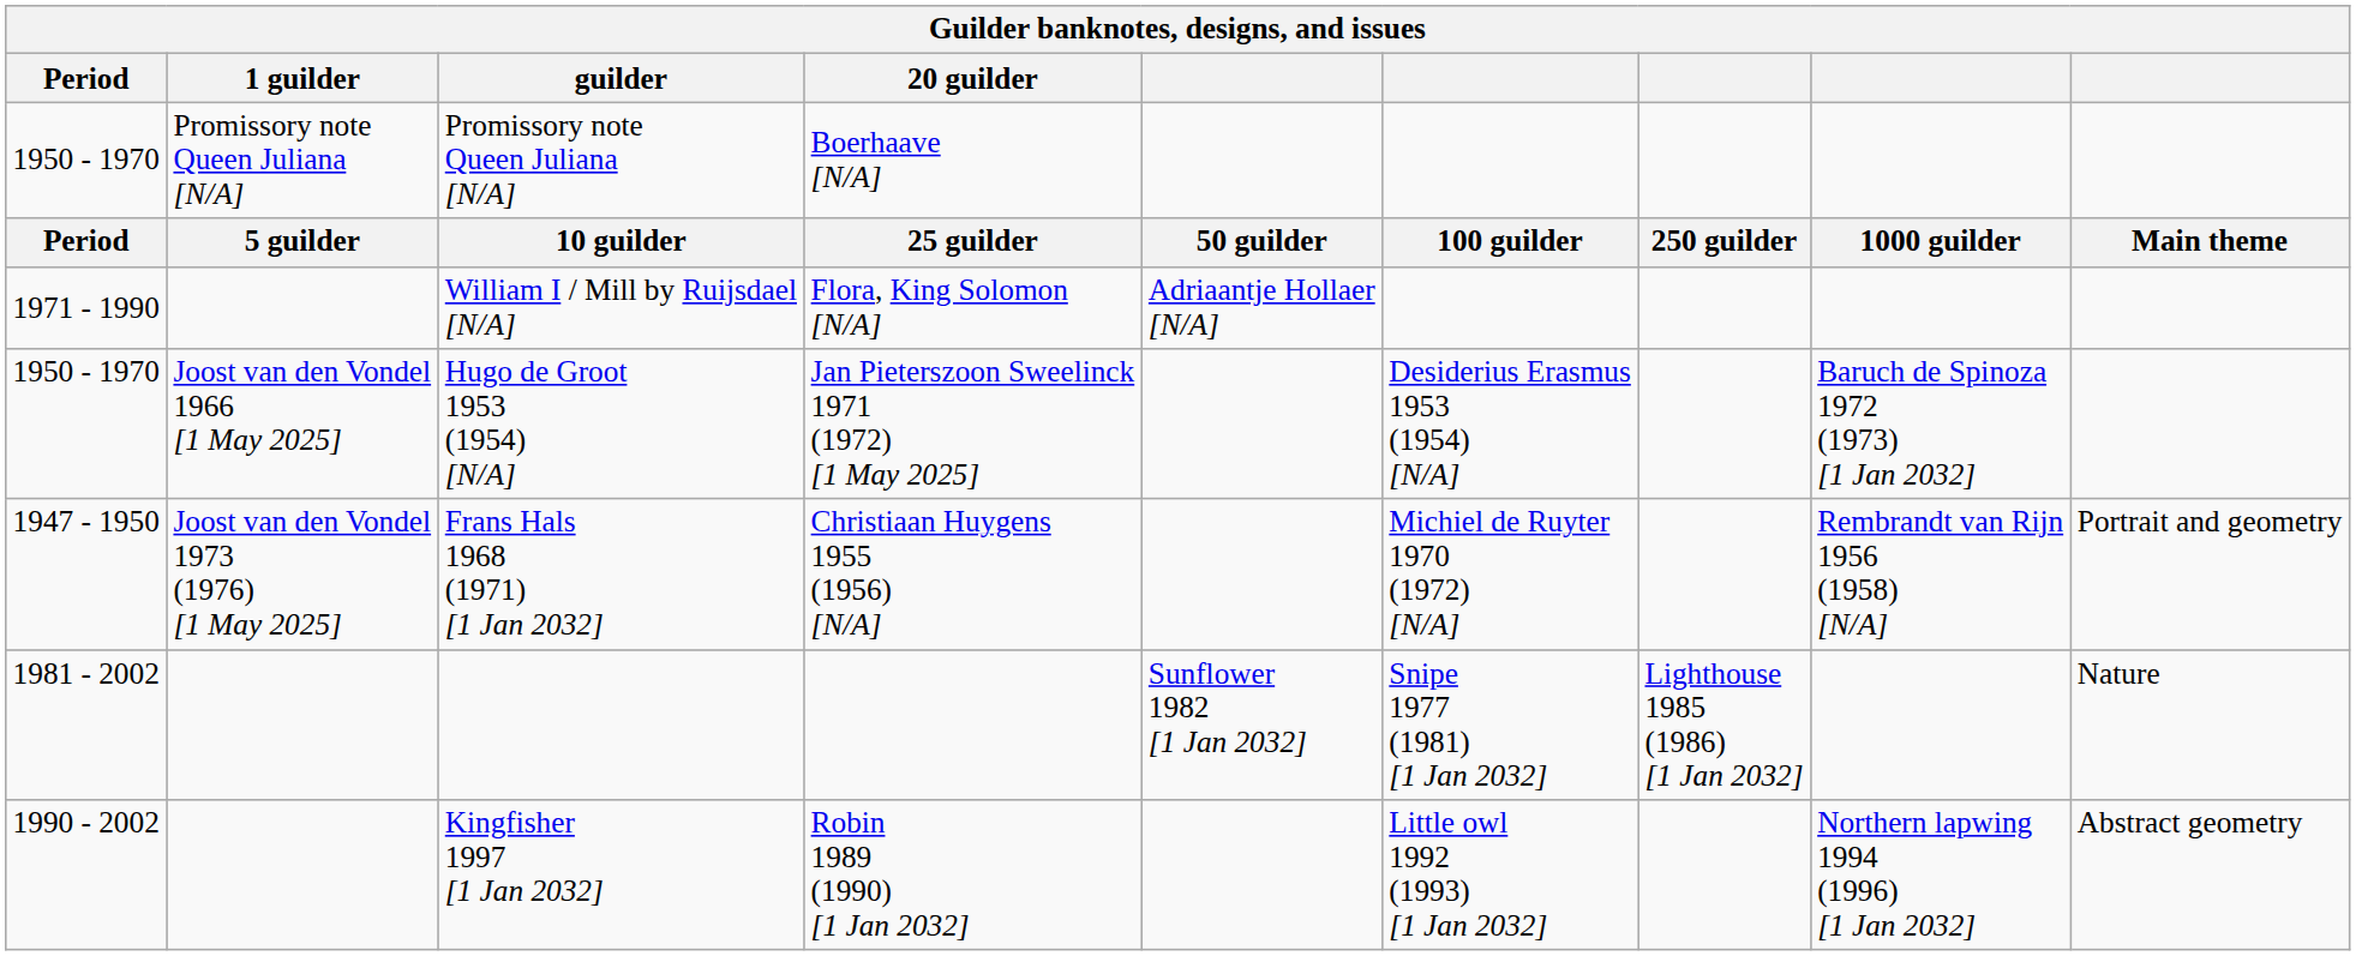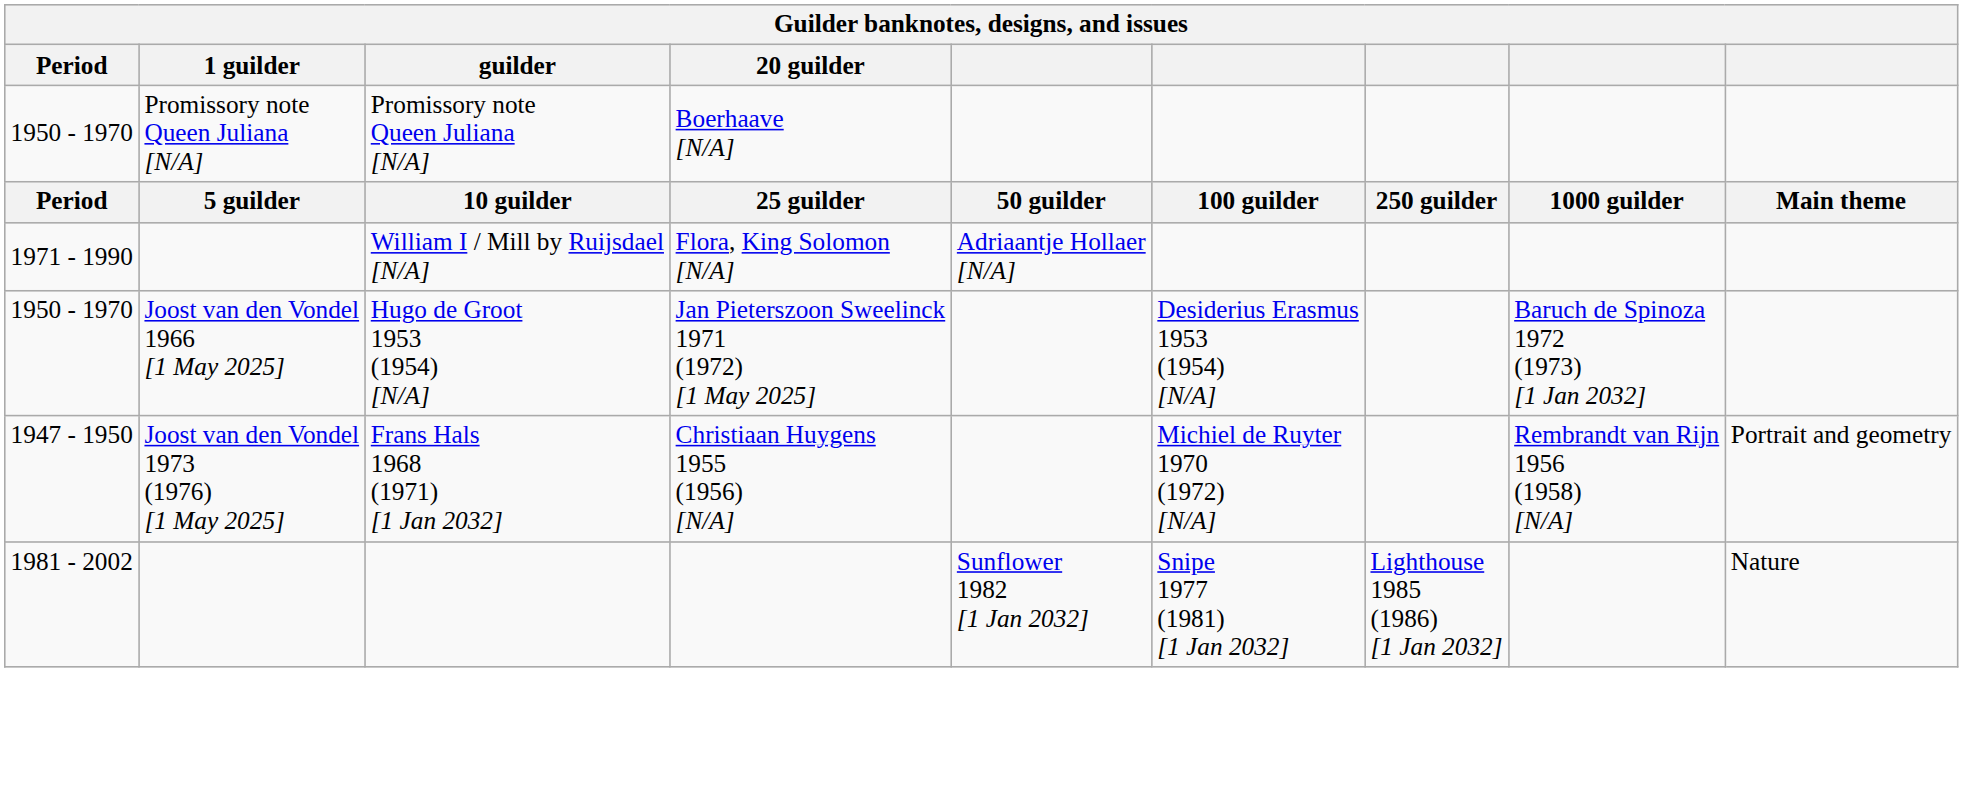- row: 1990 - 2002 | Kingfisher 1997 [1 Jan 2032] | Robin 1989 (1990) [1 Jan 2032] | Little owl 1992 (1993) [1 Jan 2032] | Northern lapwing 1994 (1996) [1 Jan 2032] | Abstract geometry
